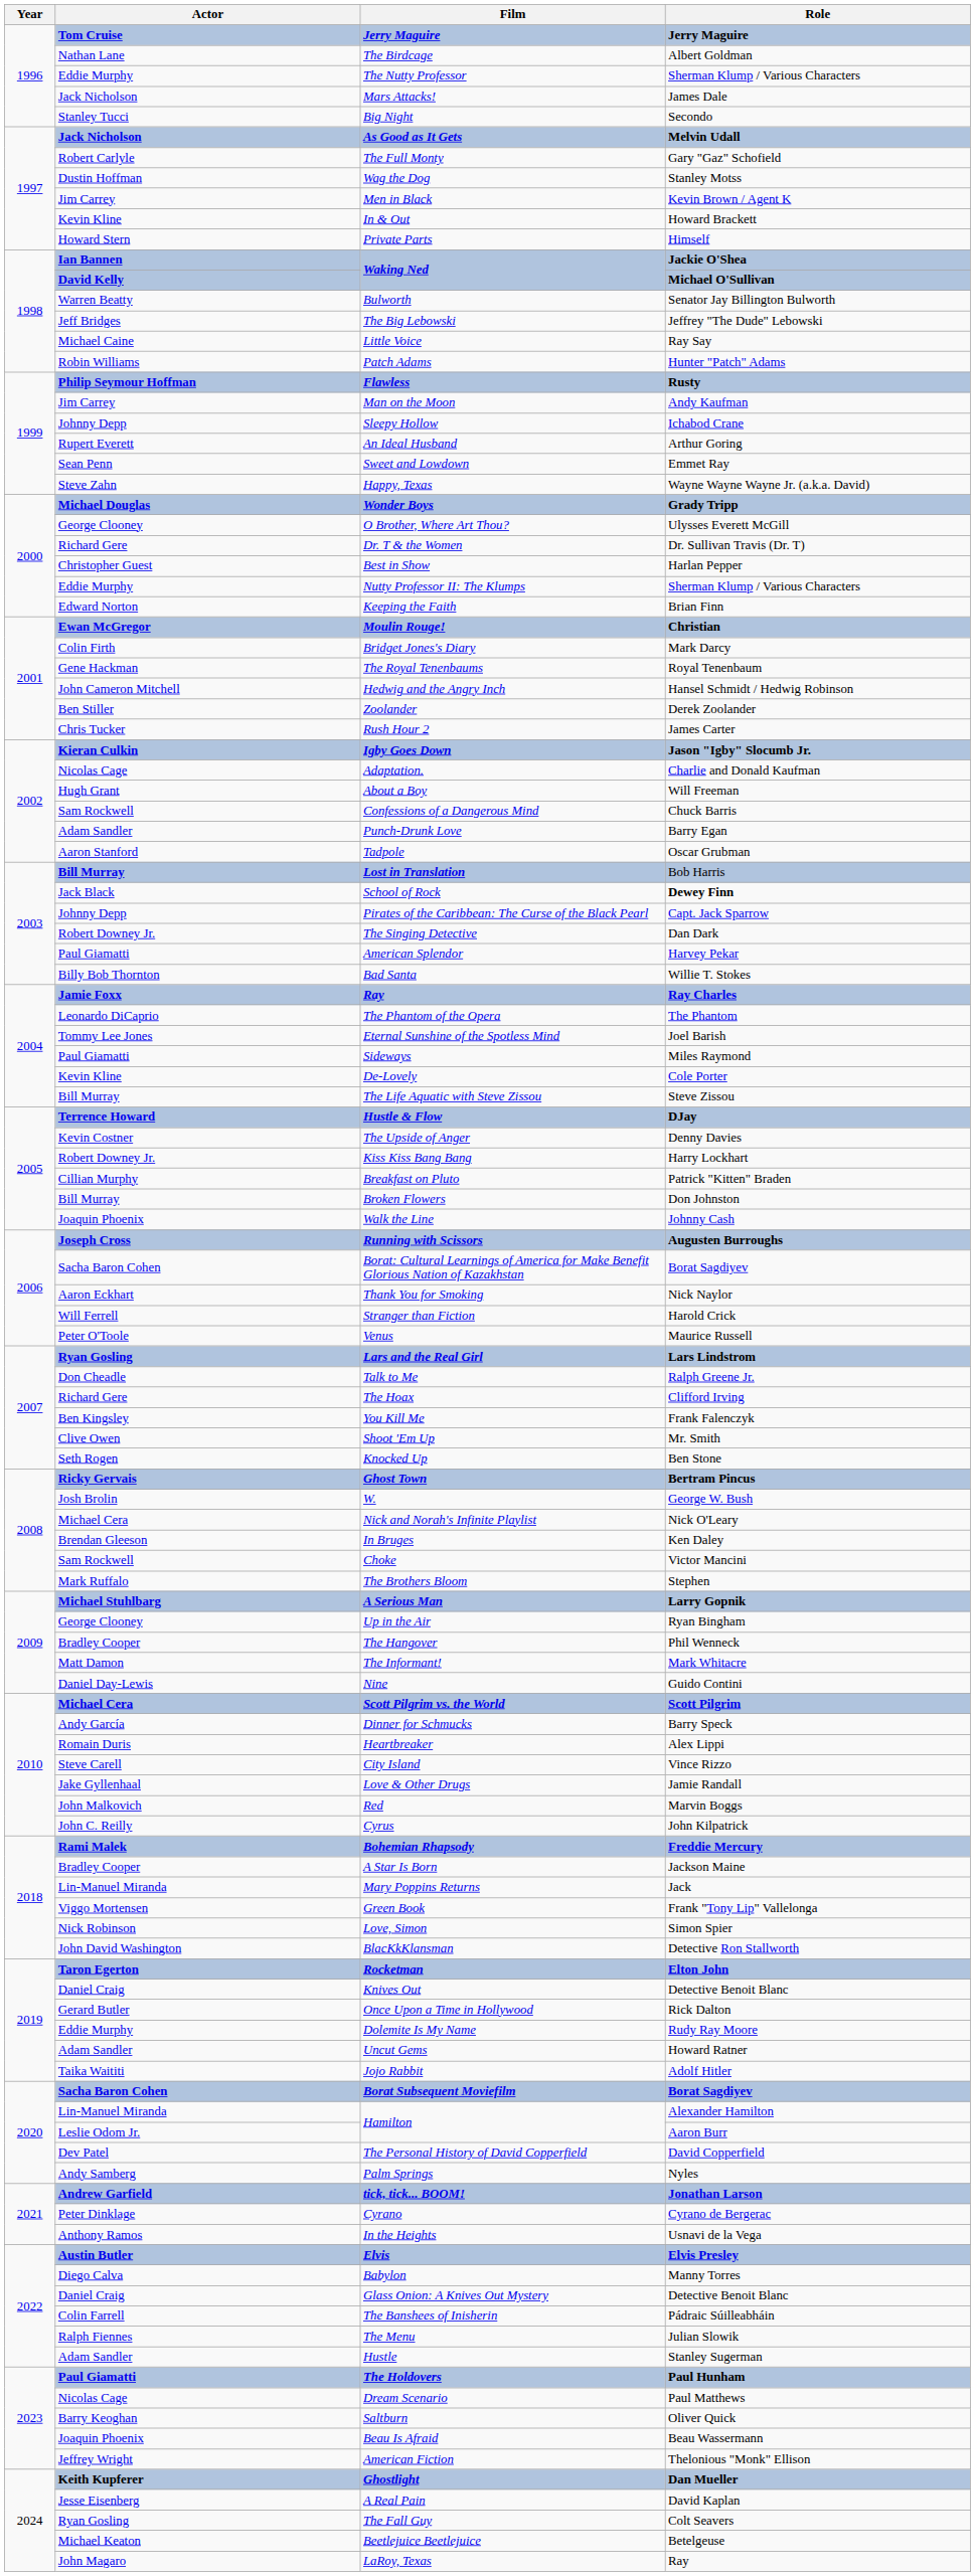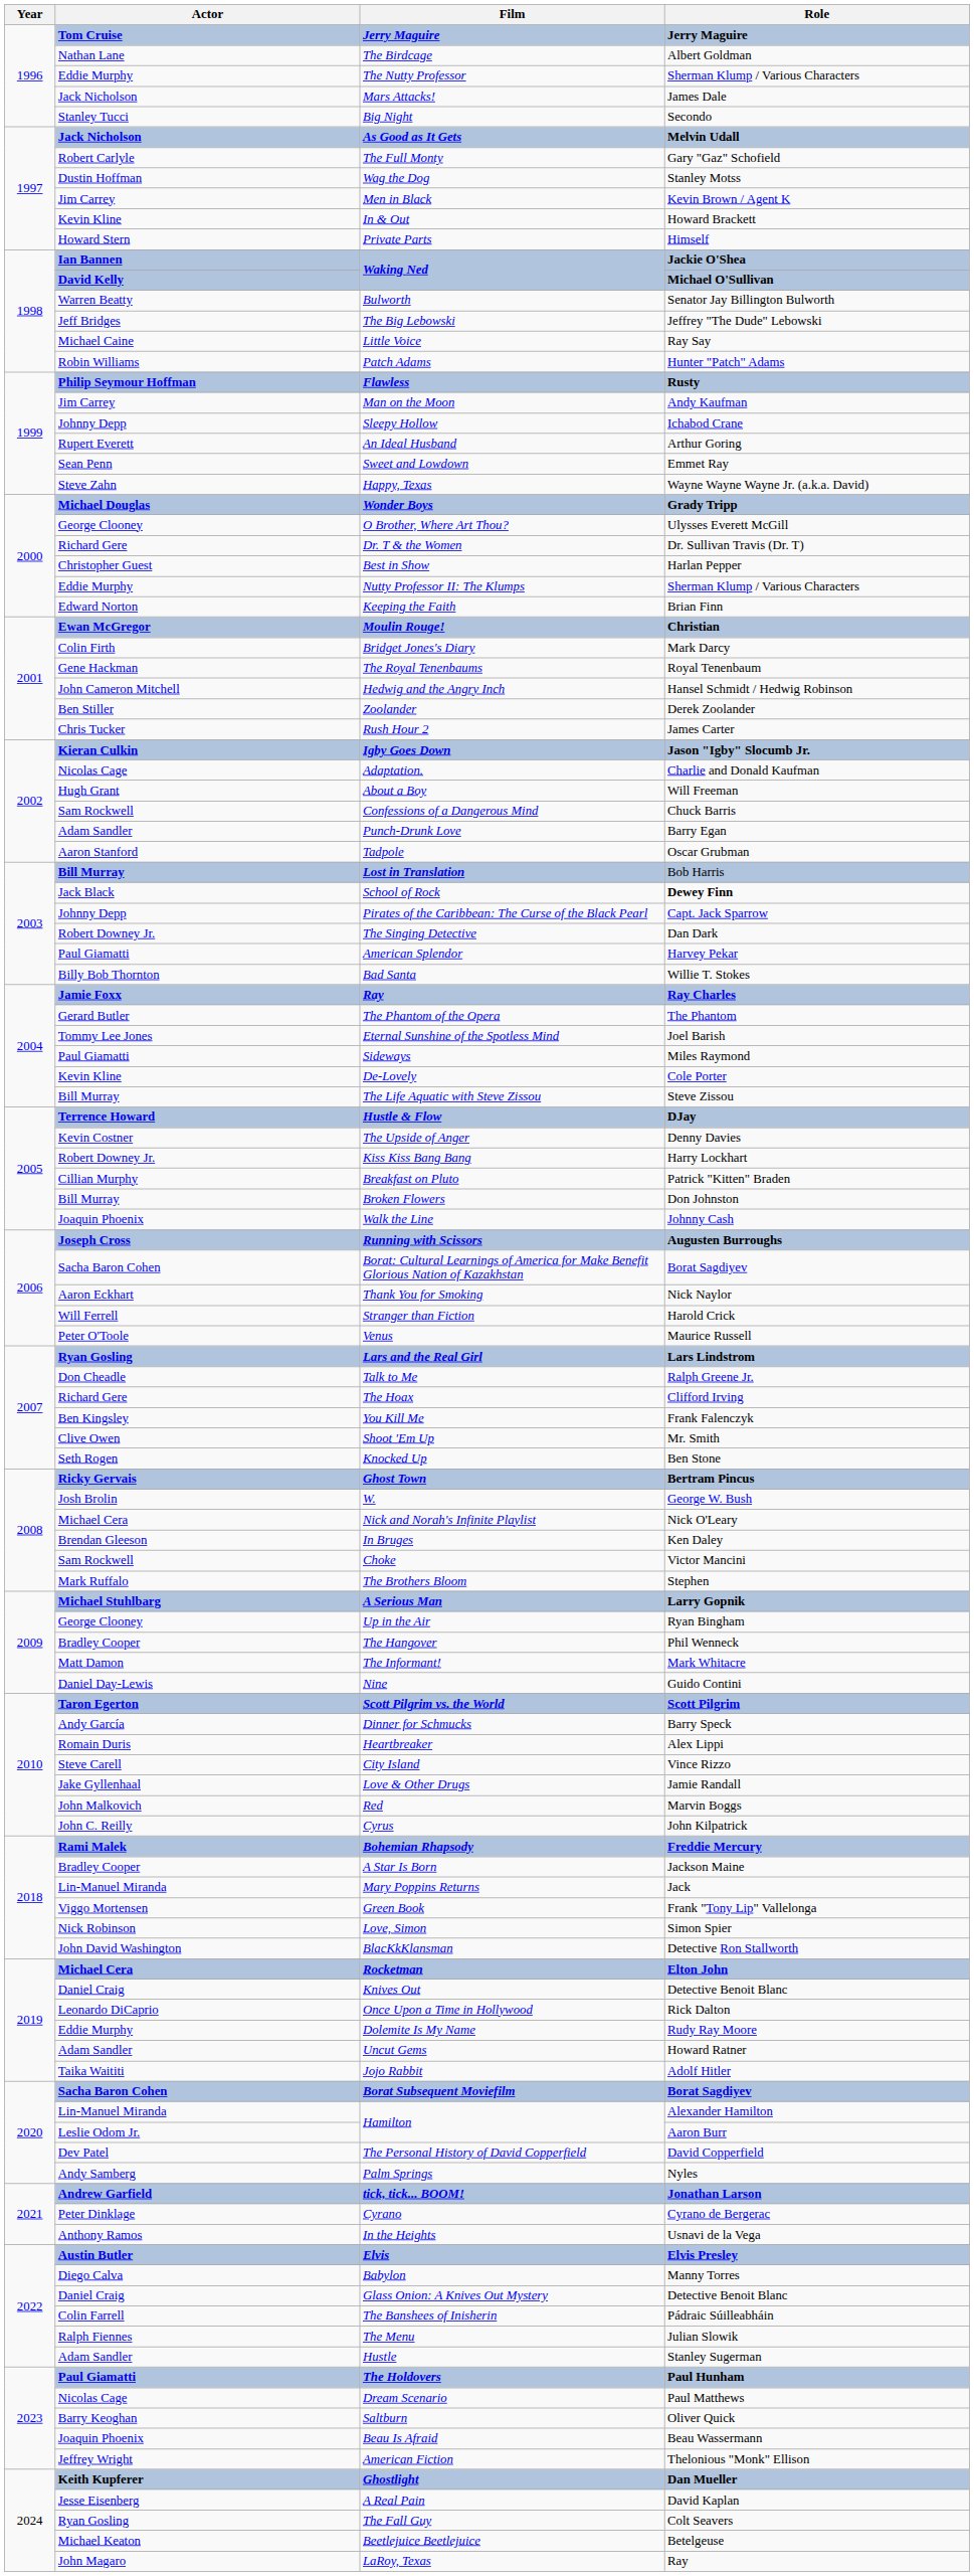The Phantom of the Opera | Actor: Leonardo DiCaprio -> Gerard Butler
Scott Pilgrim vs. the World | Actor: Michael Cera -> Taron Egerton
Rocketman | Actor: Taron Egerton -> Michael Cera
Once Upon a Time in Hollywood | Actor: Gerard Butler -> Leonardo DiCaprio
